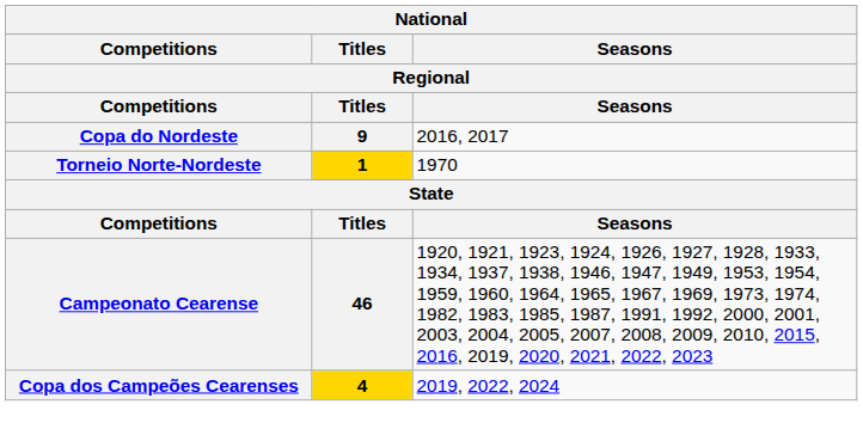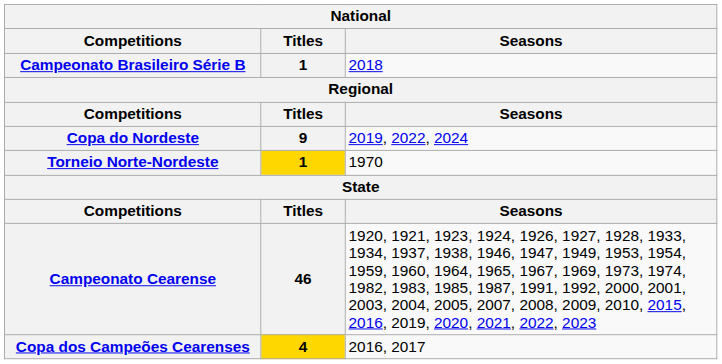+ row: Campeonato Brasileiro Série B | 1 | 2018
Copa do Nordeste | Seasons: 2016, 2017 -> 2019, 2022, 2024
Copa dos Campeões Cearenses | Seasons: 2019, 2022, 2024 -> 2016, 2017
